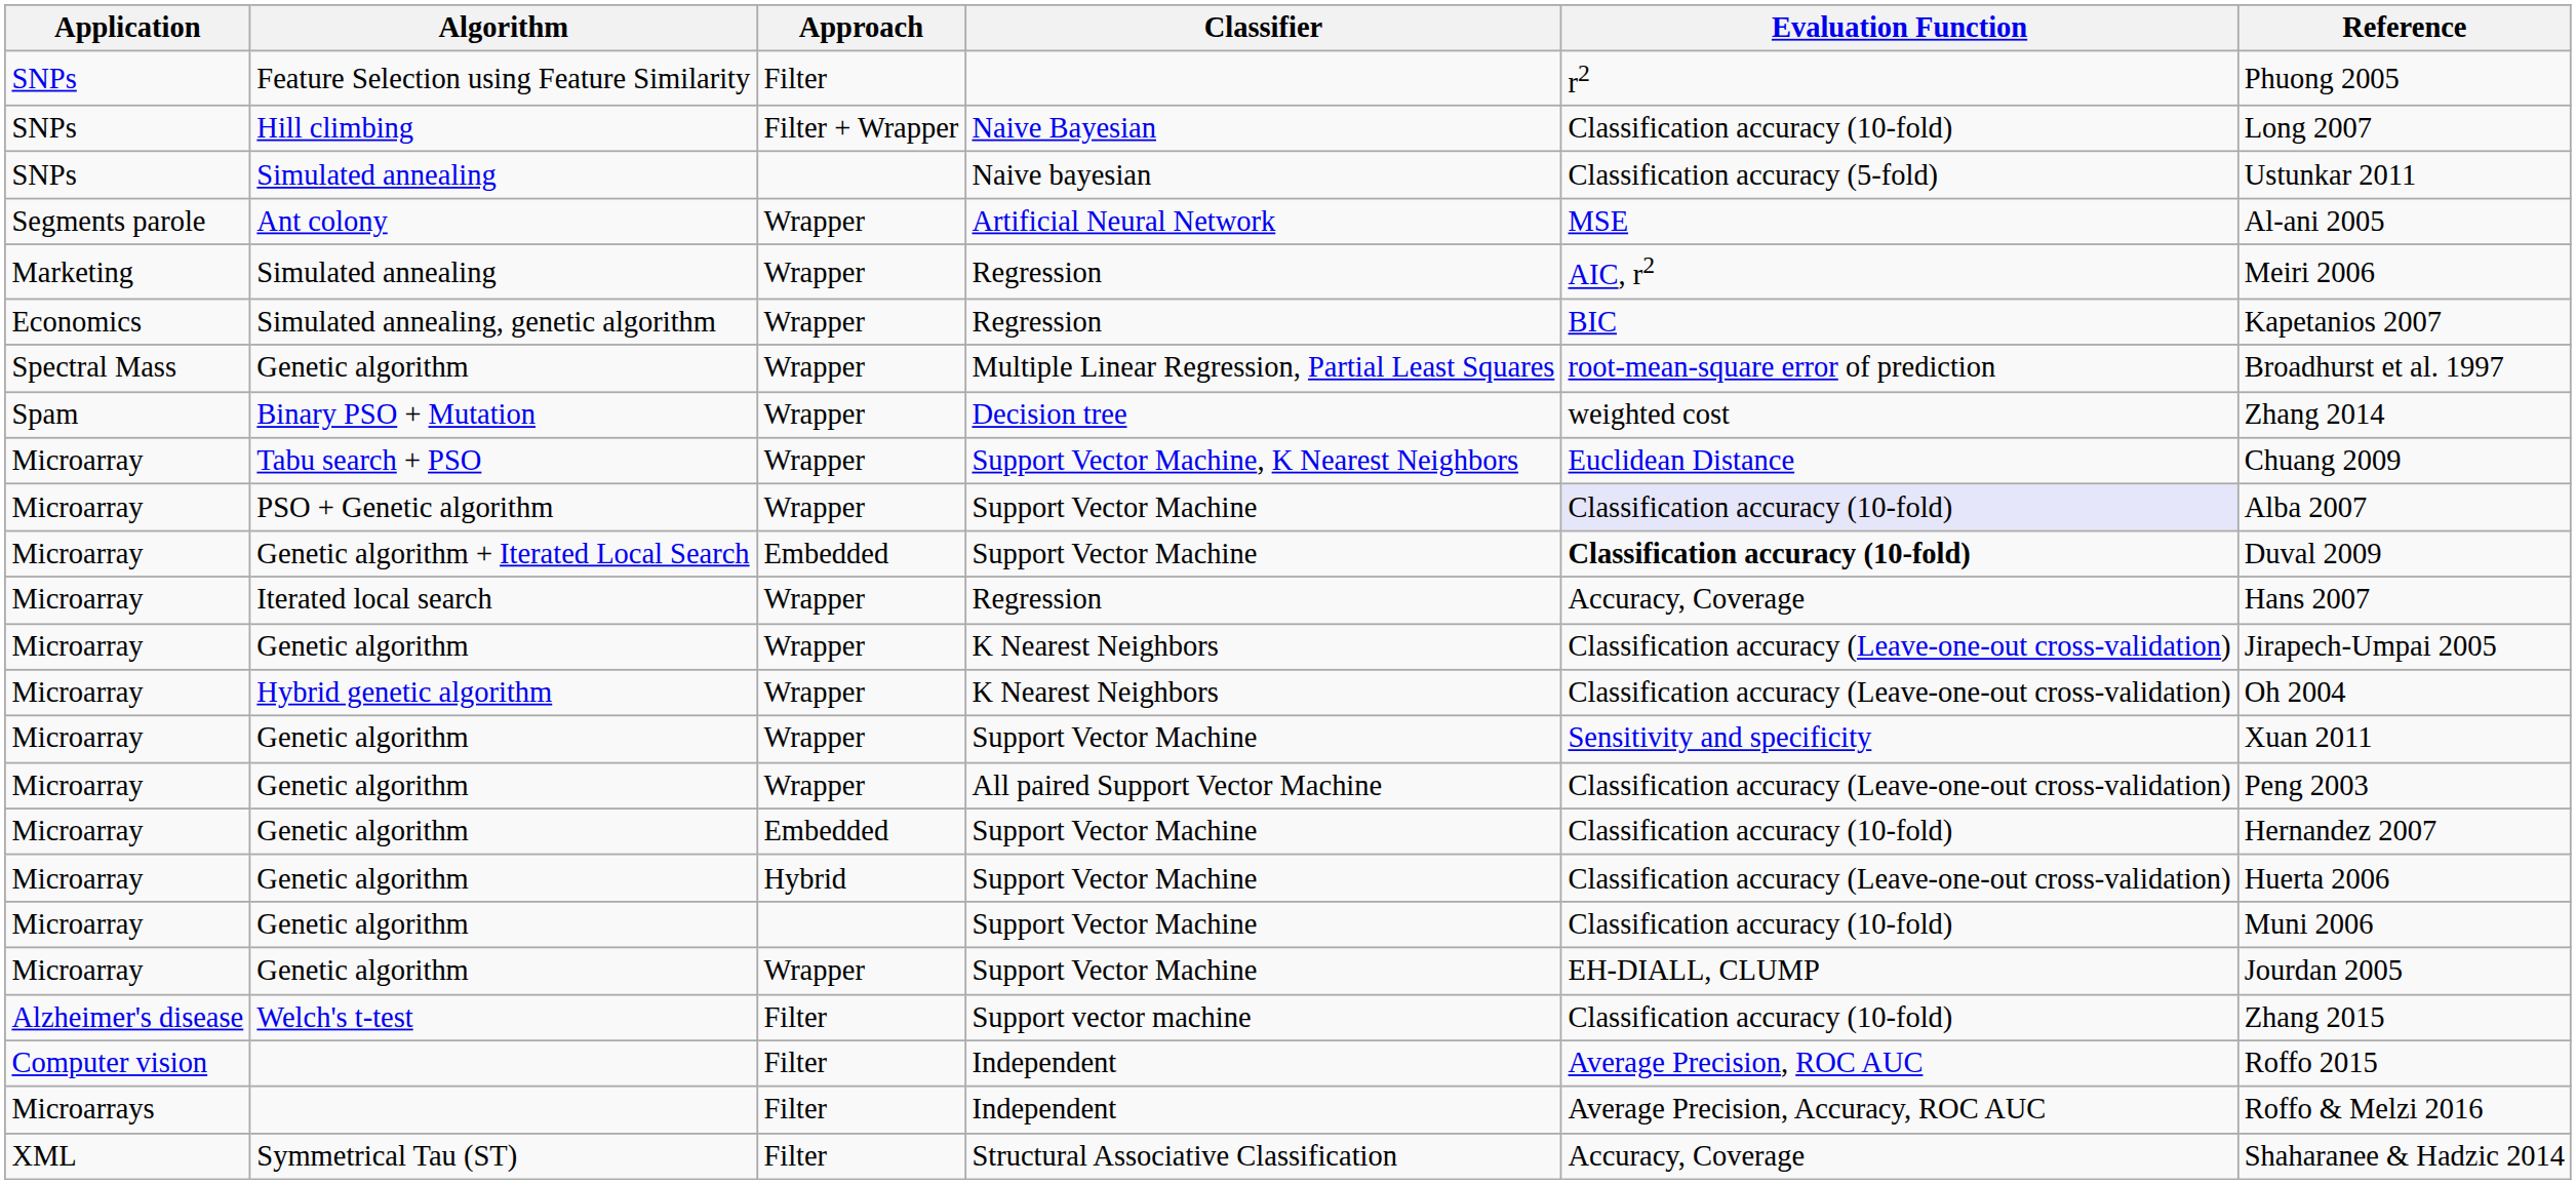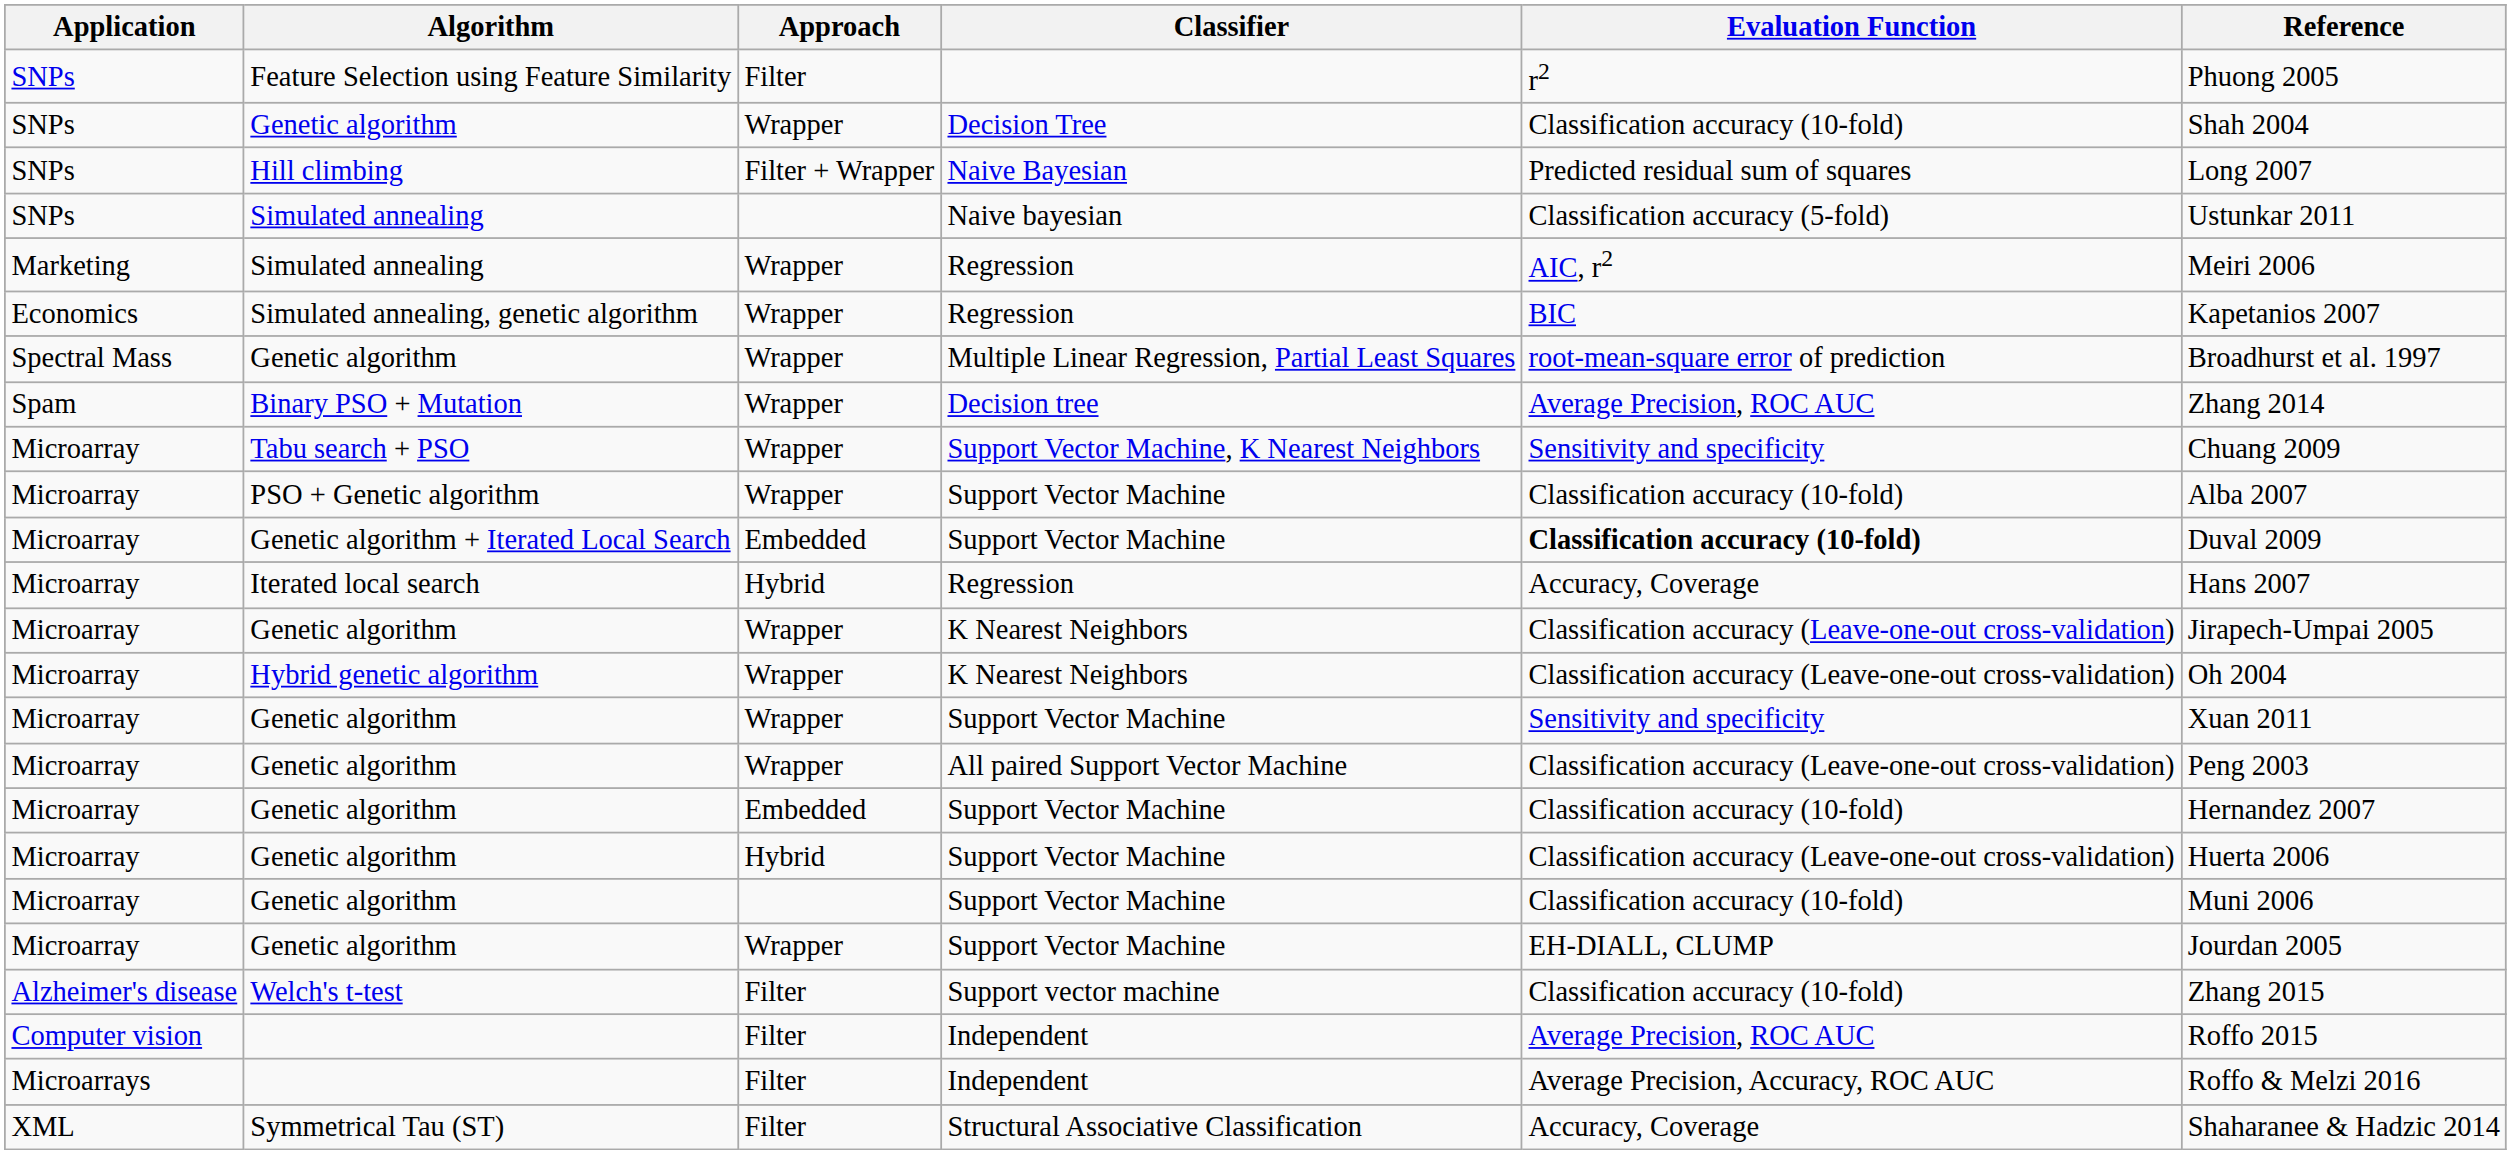+ row: SNPs | Genetic algorithm | Wrapper | Decision Tree | Classification accuracy (10-fold) | Shah 2004
Hill climbing | Evaluation Function: Classification accuracy (10-fold) -> Predicted residual sum of squares
- row: Segments parole | Ant colony | Wrapper | Artificial Neural Network | MSE | Al-ani 2005
Binary PSO + Mutation | Evaluation Function: weighted cost -> Average Precision, ROC AUC
Tabu search + PSO | Evaluation Function: Euclidean Distance -> Sensitivity and specificity
PSO + Genetic algorithm | Evaluation Function: lavender background -> no background
Iterated local search | Approach: Wrapper -> Hybrid
